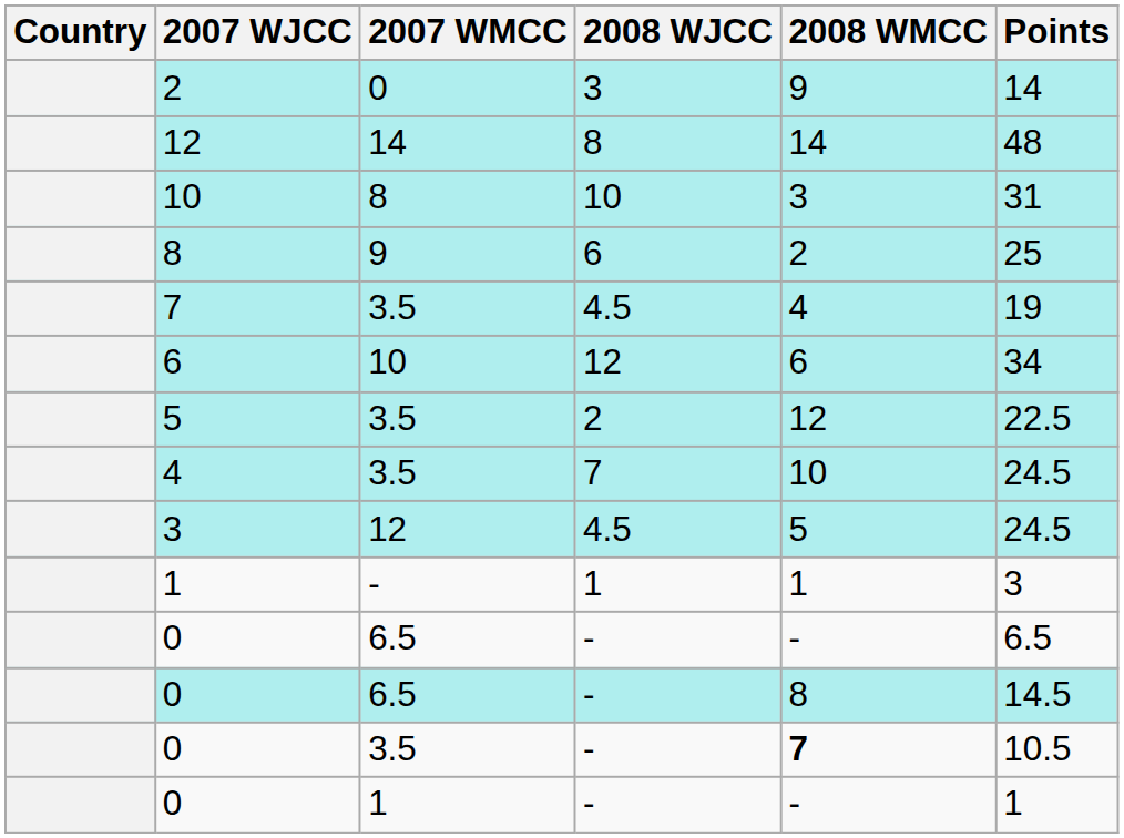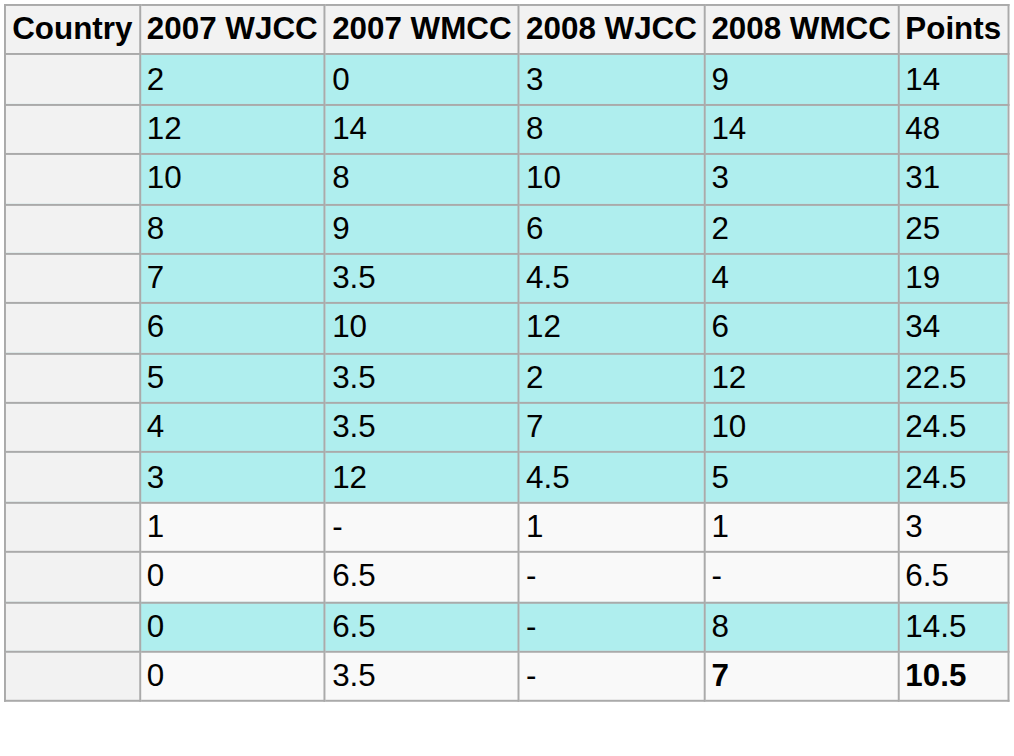0 / 3.5 | Points: normal -> bold
- row: 0 | 1 | - | - | 1
